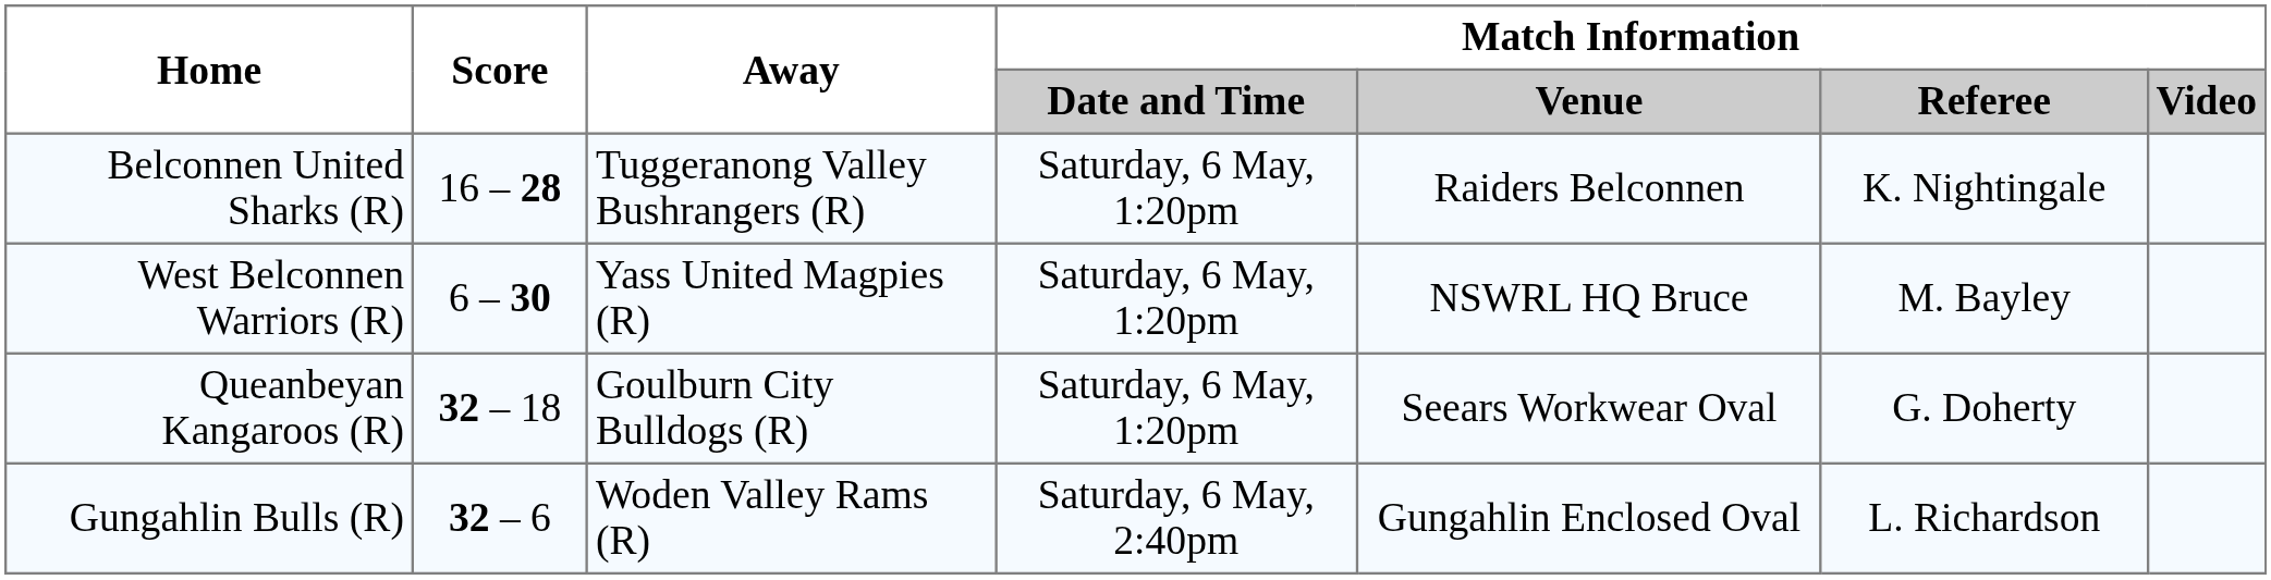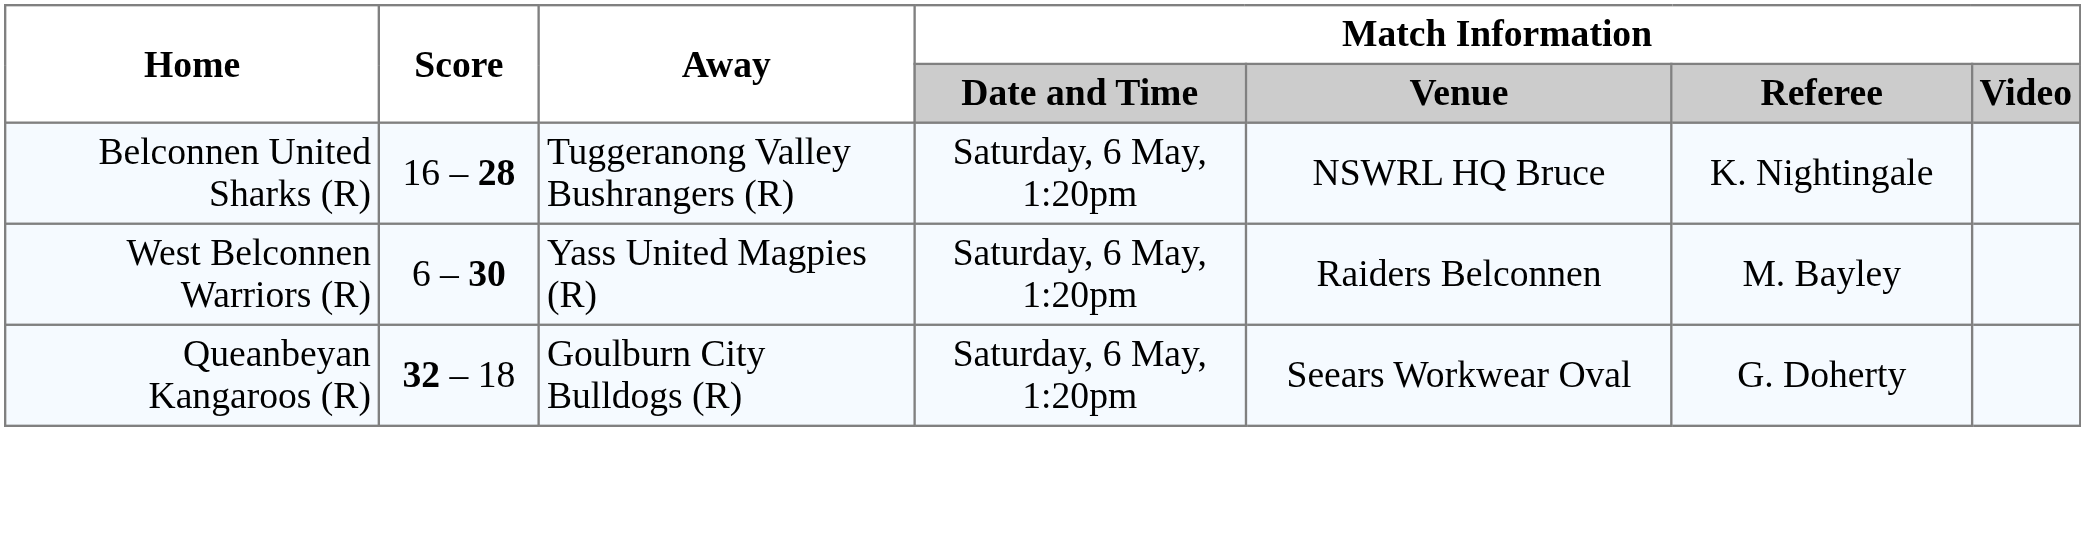Belconnen United Sharks (R) | Match Information / Venue: Raiders Belconnen -> NSWRL HQ Bruce
West Belconnen Warriors (R) | Match Information / Venue: NSWRL HQ Bruce -> Raiders Belconnen
- row: Gungahlin Bulls (R) | 32 – 6 | Woden Valley Rams (R) | Saturday, 6 May, 2:40pm | Gungahlin Enclosed Oval | L. Richardson
